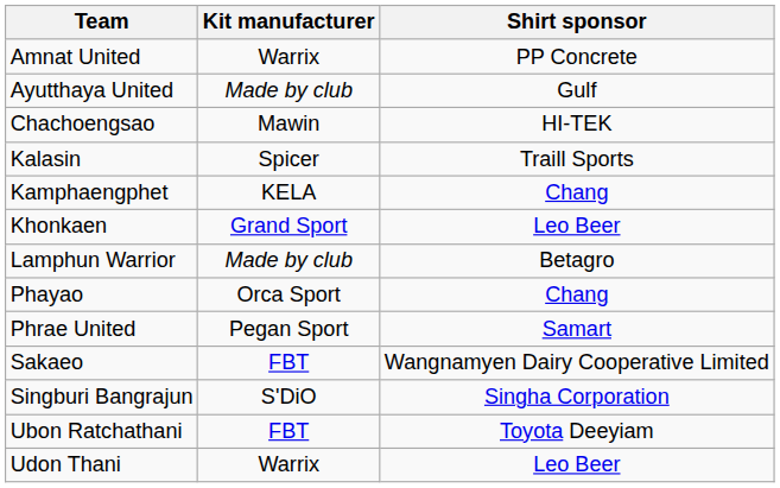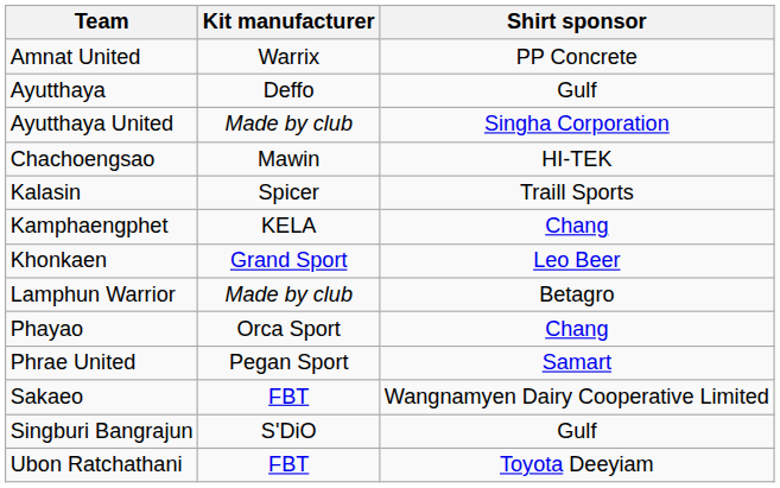+ row: Ayutthaya | Deffo | Gulf
Ayutthaya United | Shirt sponsor: Gulf -> Singha Corporation
Singburi Bangrajun | Shirt sponsor: Singha Corporation -> Gulf
- row: Udon Thani | Warrix | Leo Beer
